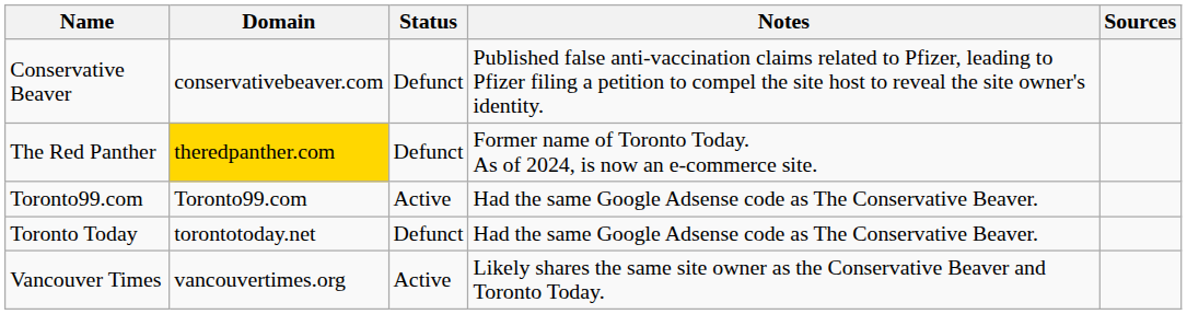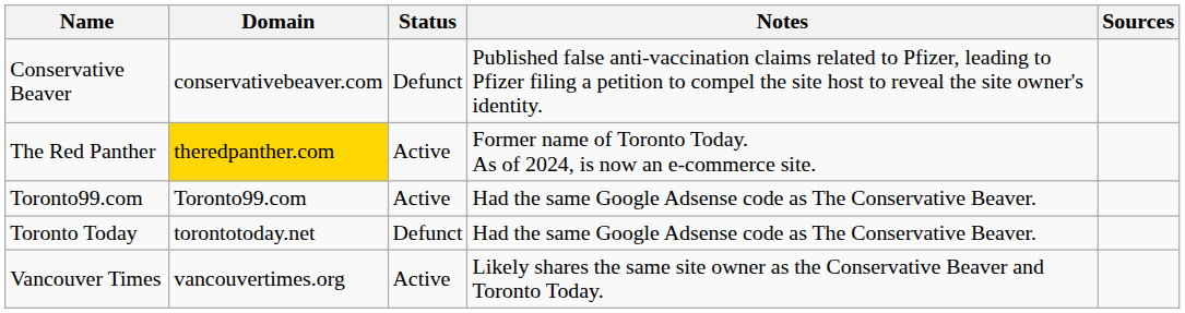The Red Panther | Status: Defunct -> Active
